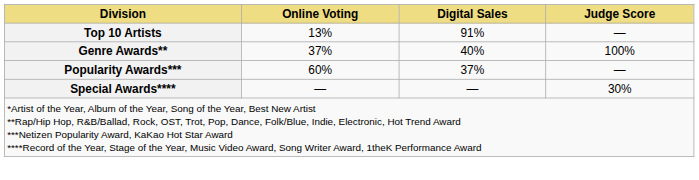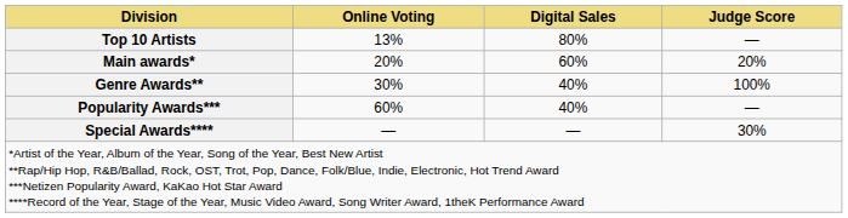Top 10 Artists | Digital Sales: 91% -> 80%
+ row: Main awards* | 20% | 60% | 20%
Genre Awards** | Online Voting: 37% -> 30%
Popularity Awards*** | Digital Sales: 37% -> 40%
